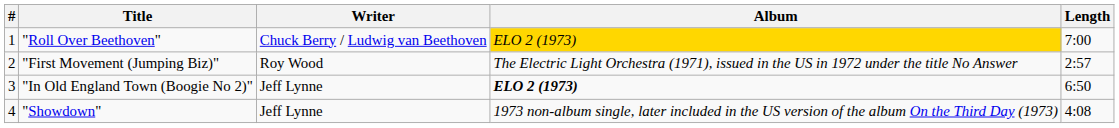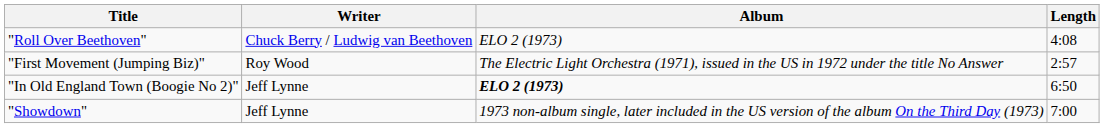- column: # | 1 | 2 | 3 | 4
"Roll Over Beethoven" | Album: gold background -> no background
"Roll Over Beethoven" | Length: 7:00 -> 4:08
"Showdown" | Length: 4:08 -> 7:00
